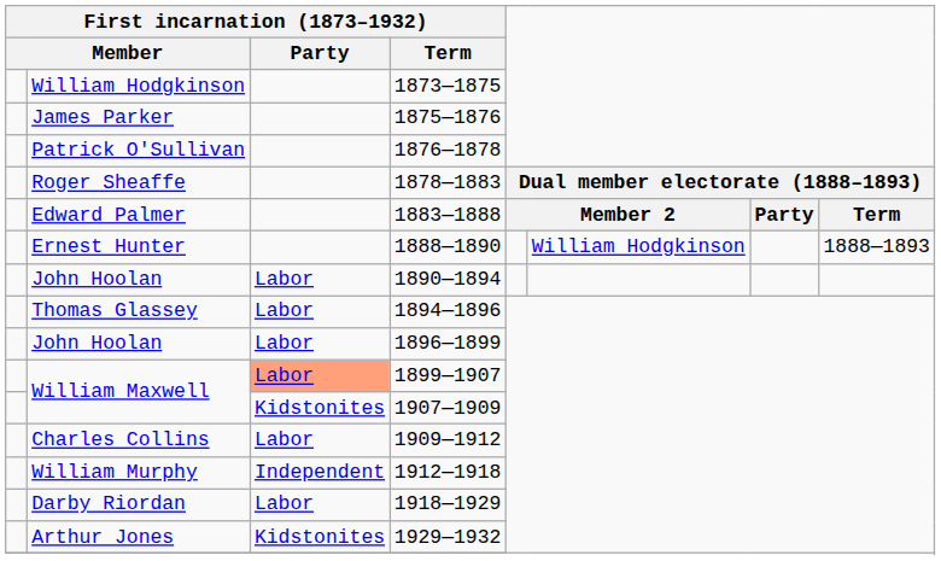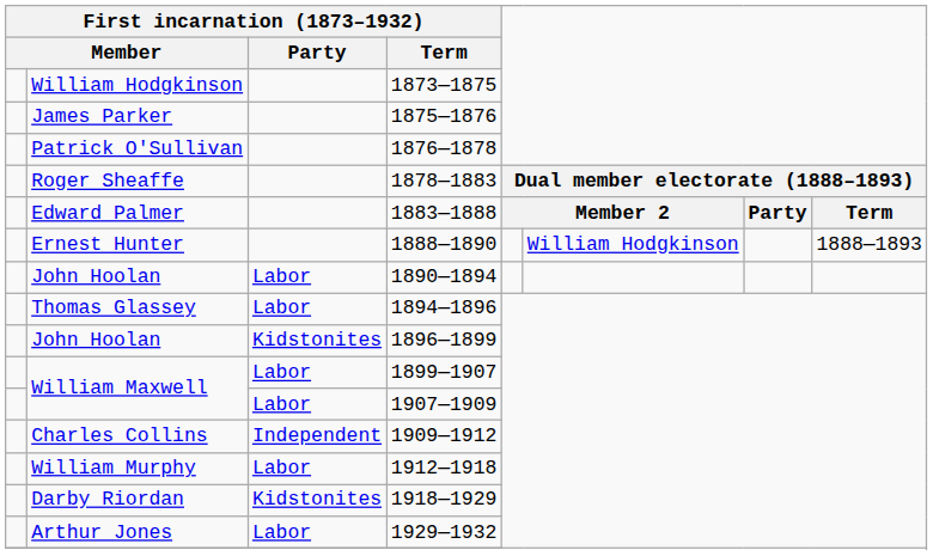1896—1899 | First incarnation (1873–1932) / Party: Labor -> Kidstonites
1899—1907 | First incarnation (1873–1932) / Party: lightsalmon background -> no background
1907—1909 | First incarnation (1873–1932) / Party: Kidstonites -> Labor
1909—1912 | First incarnation (1873–1932) / Party: Labor -> Independent
1912—1918 | First incarnation (1873–1932) / Party: Independent -> Labor
1918—1929 | First incarnation (1873–1932) / Party: Labor -> Kidstonites
1929—1932 | First incarnation (1873–1932) / Party: Kidstonites -> Labor
